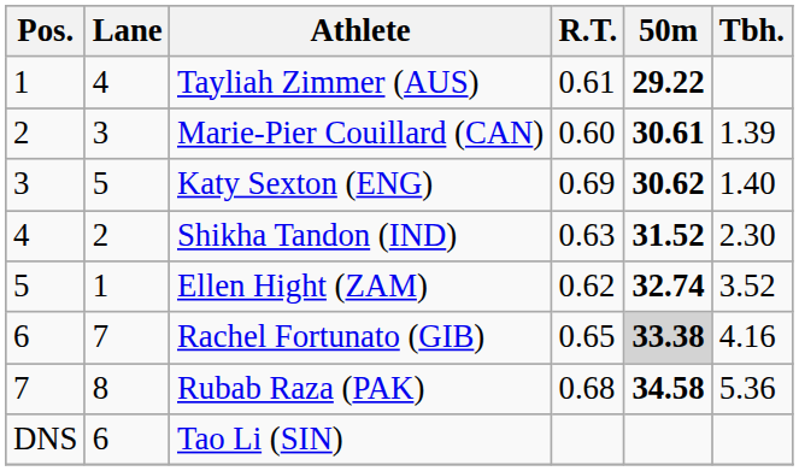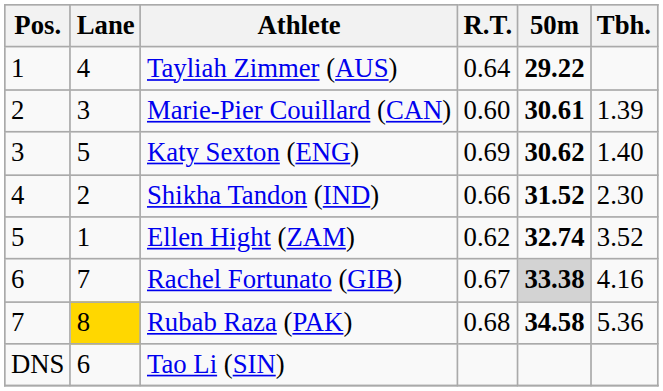Tayliah Zimmer (AUS) | R.T.: 0.61 -> 0.64
Shikha Tandon (IND) | R.T.: 0.63 -> 0.66
Rachel Fortunato (GIB) | R.T.: 0.65 -> 0.67
Rubab Raza (PAK) | Lane: no background -> gold background
